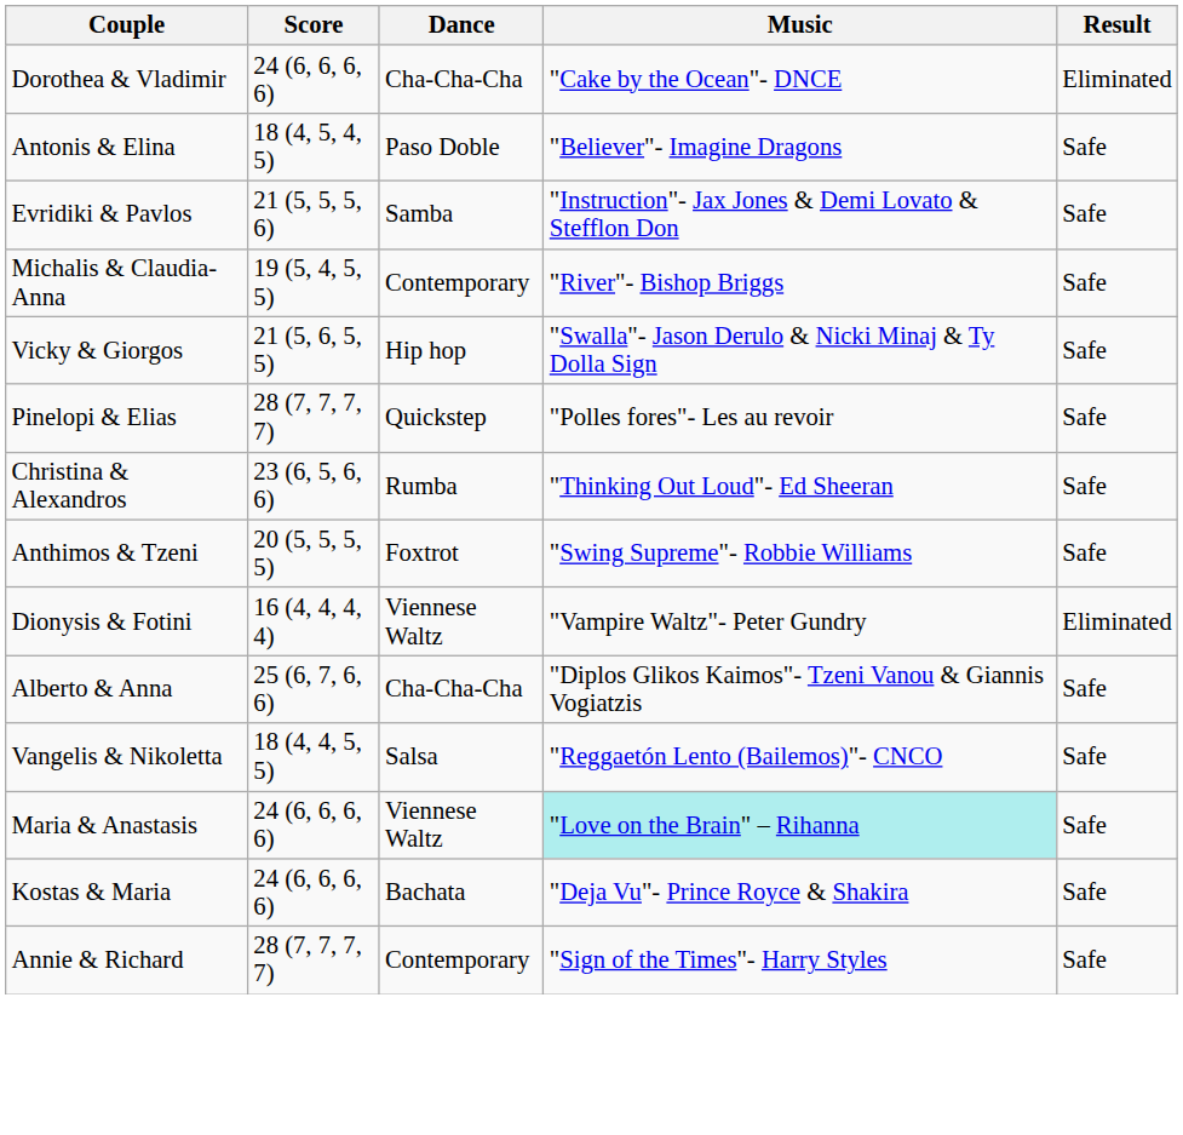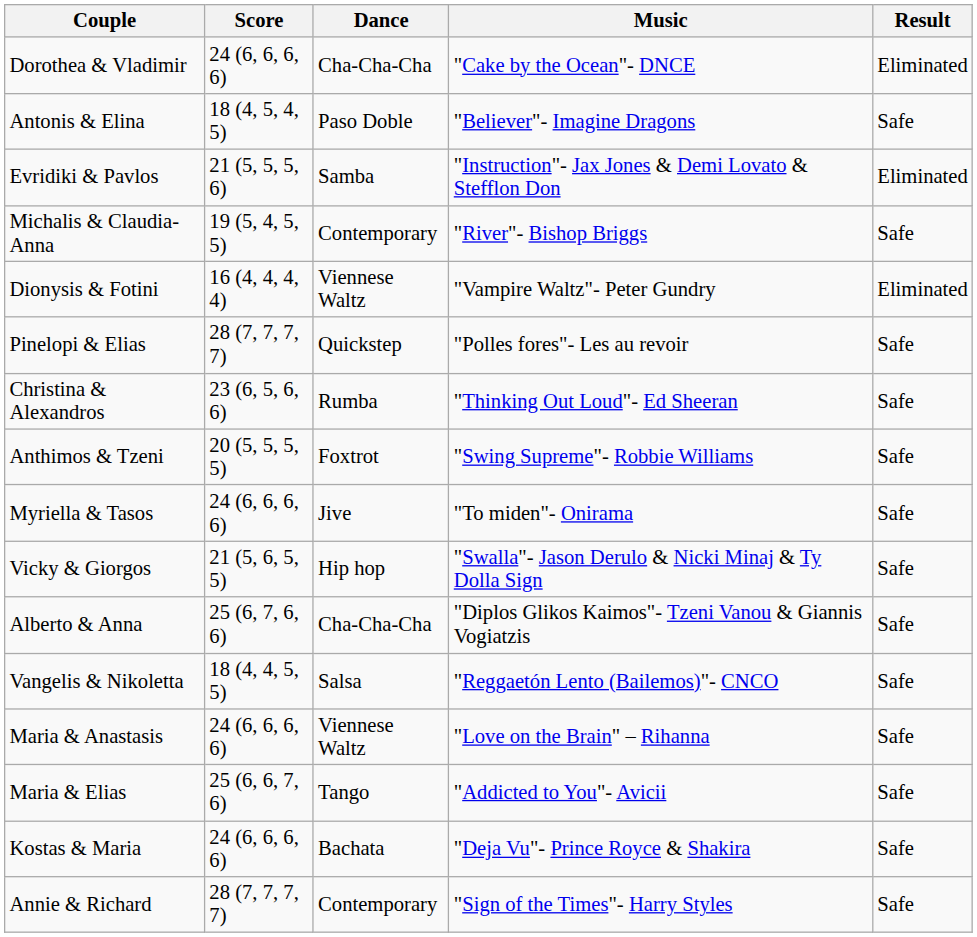Evridiki & Pavlos | Result: Safe -> Eliminated
rows swapped: Vicky & Giorgos <-> Dionysis & Fotini
+ row: Myriella & Tasos | 24 (6, 6, 6, 6) | Jive | "To miden"- Onirama | Safe
Maria & Anastasis | Music: paleturquoise background -> no background
+ row: Maria & Elias | 25 (6, 6, 7, 6) | Tango | "Addicted to You"- Avicii | Safe
